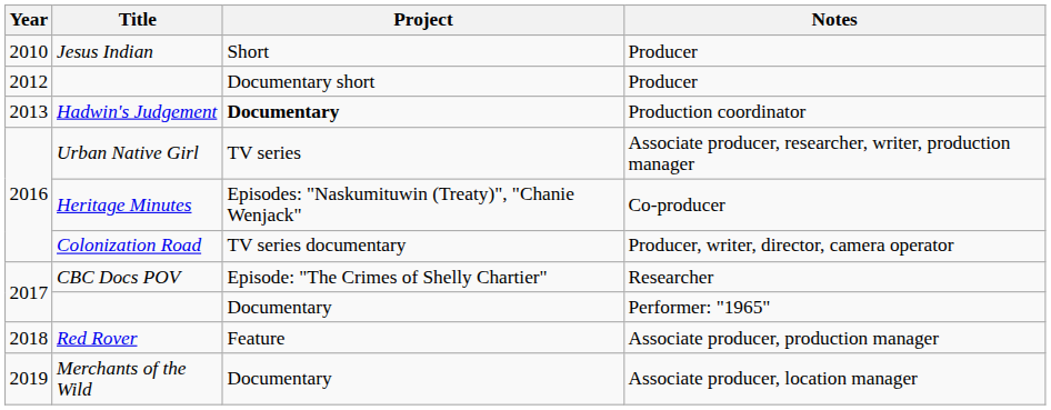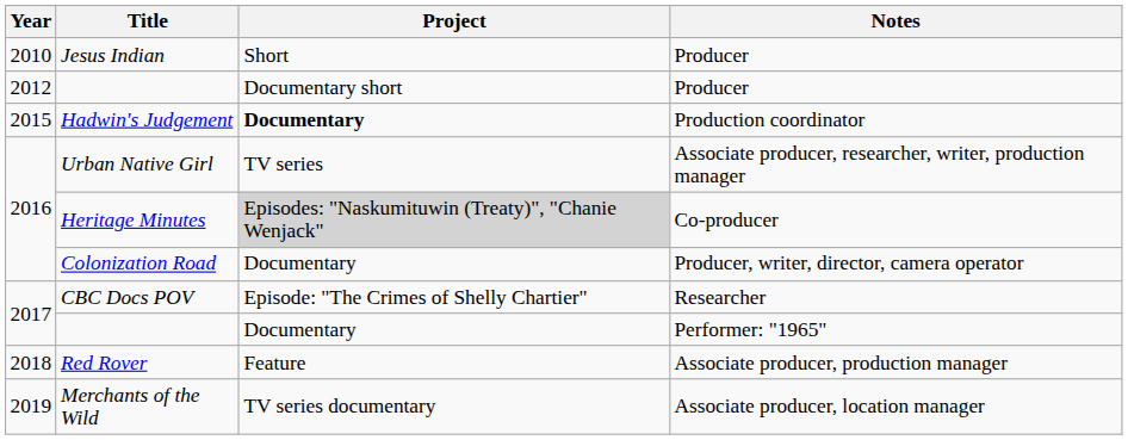Hadwin's Judgement | Year: 2013 -> 2015
Heritage Minutes | Project: no background -> lightgrey background
Colonization Road | Project: TV series documentary -> Documentary
Merchants of the Wild | Project: Documentary -> TV series documentary
